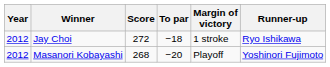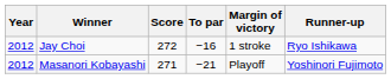Jay Choi | To par: −18 -> −16
Masanori Kobayashi | Score: 268 -> 271
Masanori Kobayashi | To par: −20 -> −21
